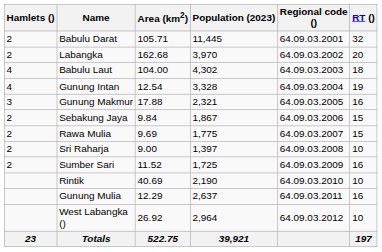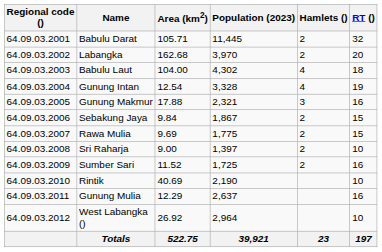columns swapped: Regional code () <-> Hamlets ()
